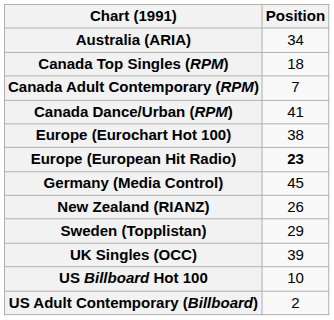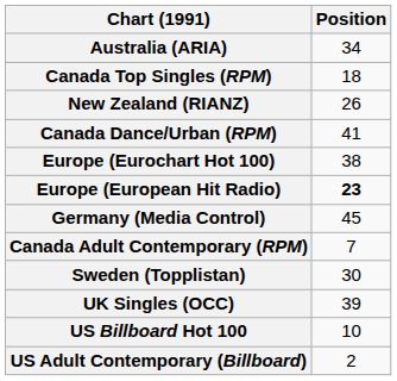rows swapped: Canada Adult Contemporary (RPM) <-> New Zealand (RIANZ)
Sweden (Topplistan) | Position: 29 -> 30
